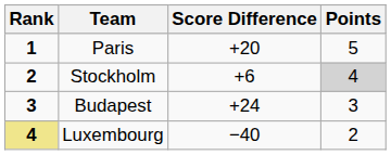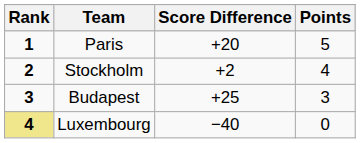Stockholm | Score Difference: +6 -> +2
Stockholm | Points: lightgrey background -> no background
Budapest | Score Difference: +24 -> +25
Luxembourg | Points: 2 -> 0
